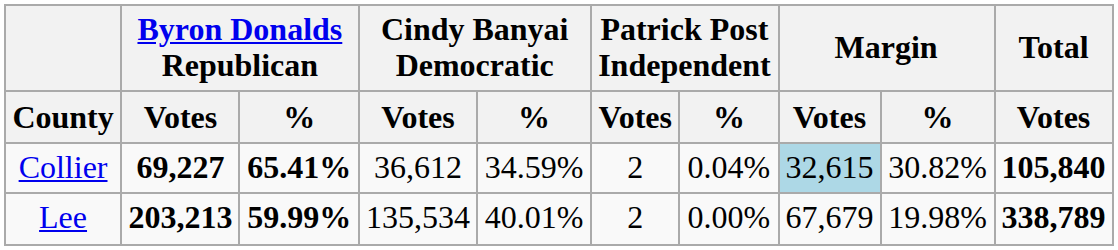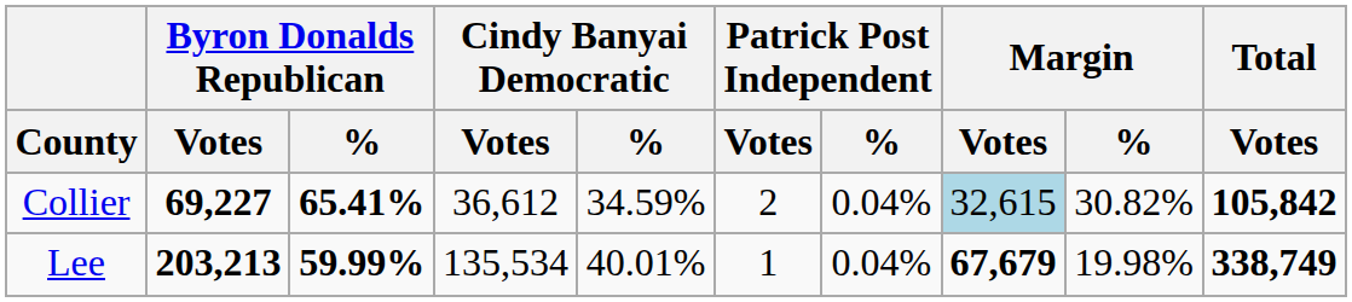Collier | Total / Votes: 105,840 -> 105,842
Lee | Patrick Post Independent / Votes: 2 -> 1
Lee | Patrick Post Independent / %: 0.00% -> 0.04%
Lee | Margin / Votes: normal -> bold
Lee | Total / Votes: 338,789 -> 338,749
